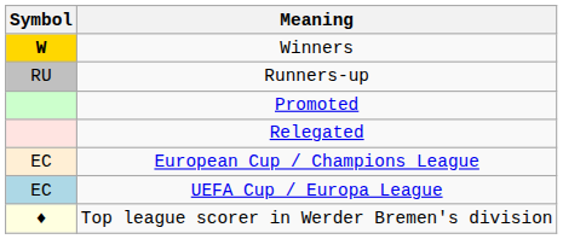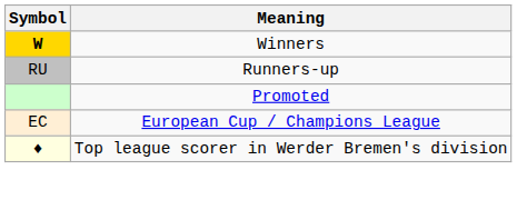- row: Relegated
- row: EC | UEFA Cup / Europa League
